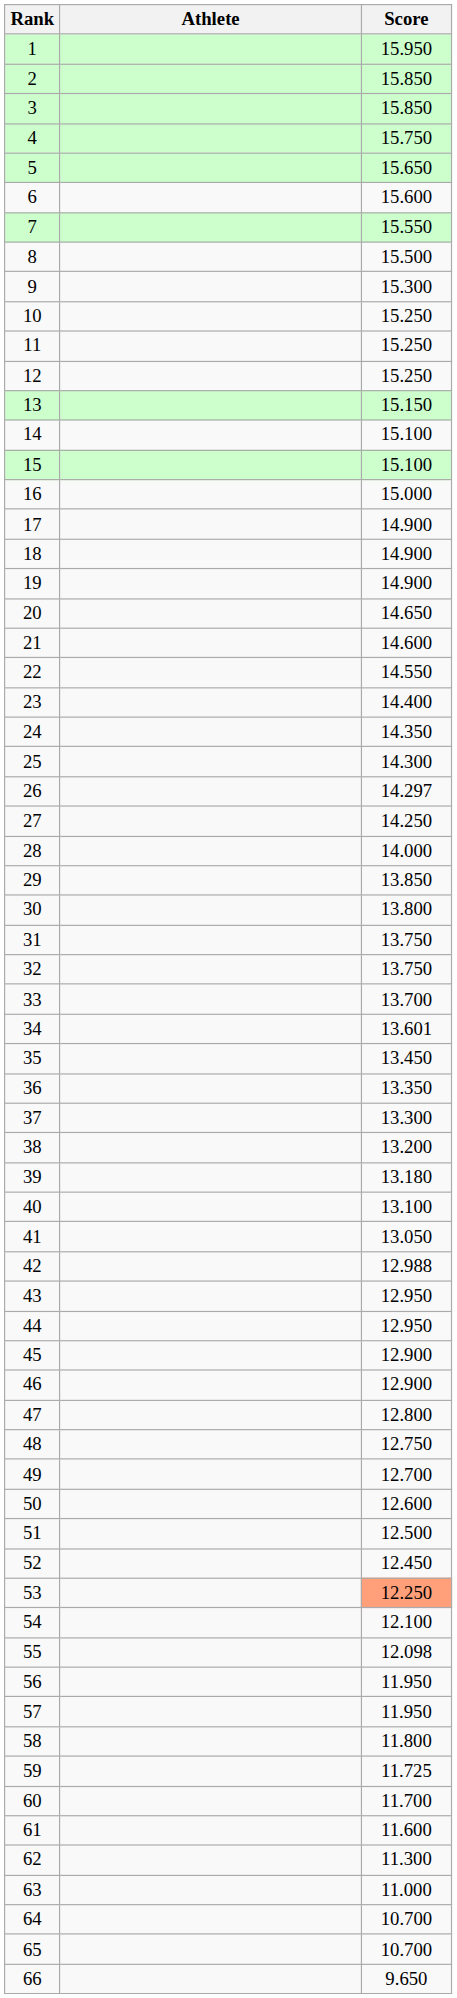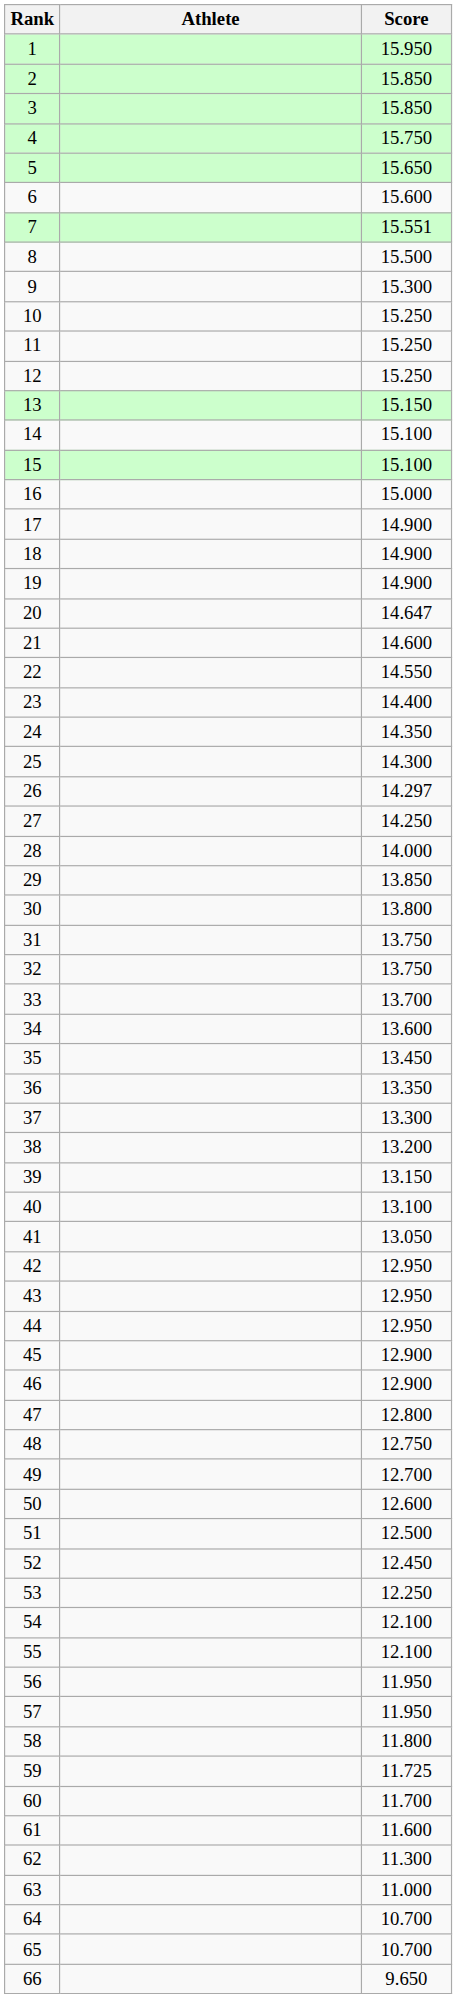7 | Score: 15.550 -> 15.551
20 | Score: 14.650 -> 14.647
34 | Score: 13.601 -> 13.600
39 | Score: 13.180 -> 13.150
42 | Score: 12.988 -> 12.950
53 | Score: lightsalmon background -> no background
55 | Score: 12.098 -> 12.100
